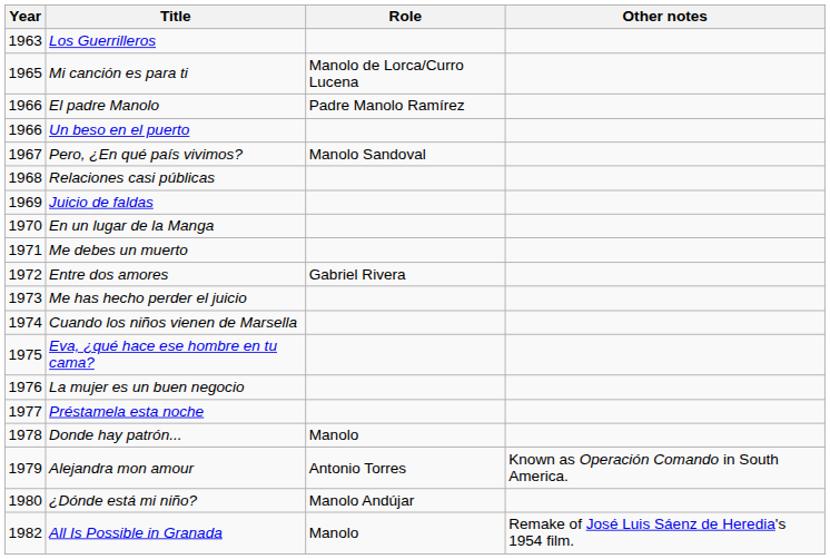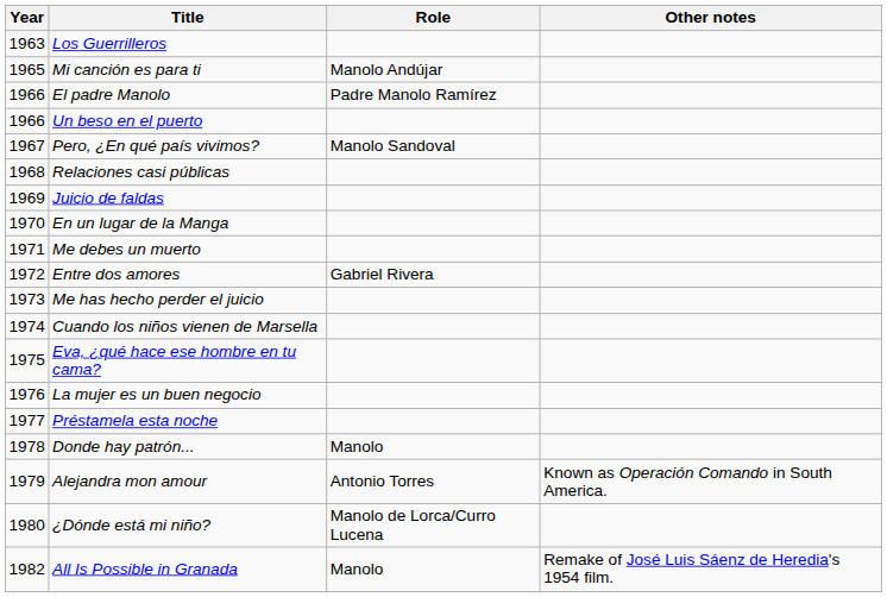Mi canción es para ti | Role: Manolo de Lorca/Curro Lucena -> Manolo Andújar
¿Dónde está mi niño? | Role: Manolo Andújar -> Manolo de Lorca/Curro Lucena
